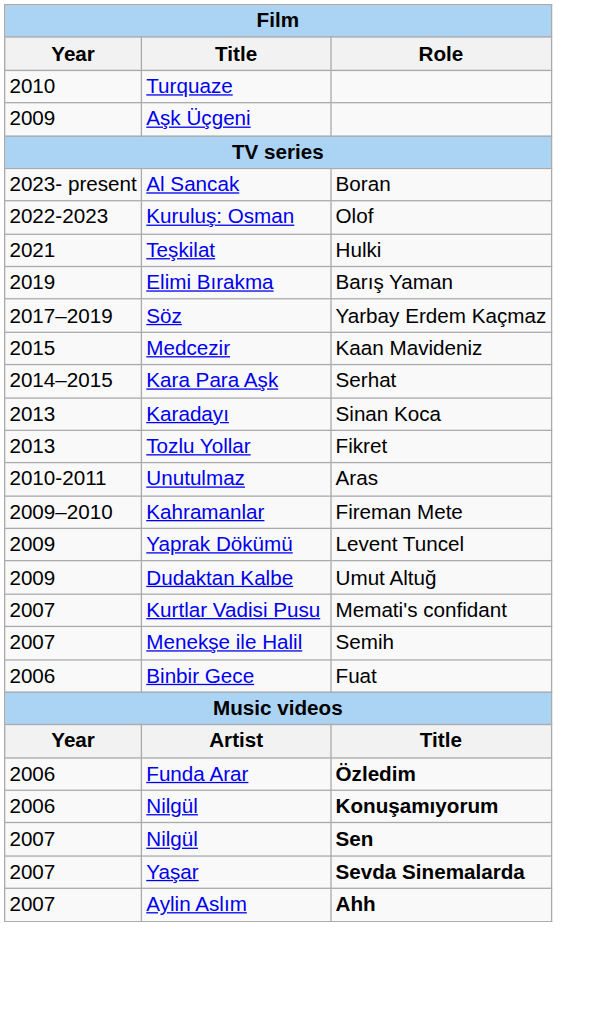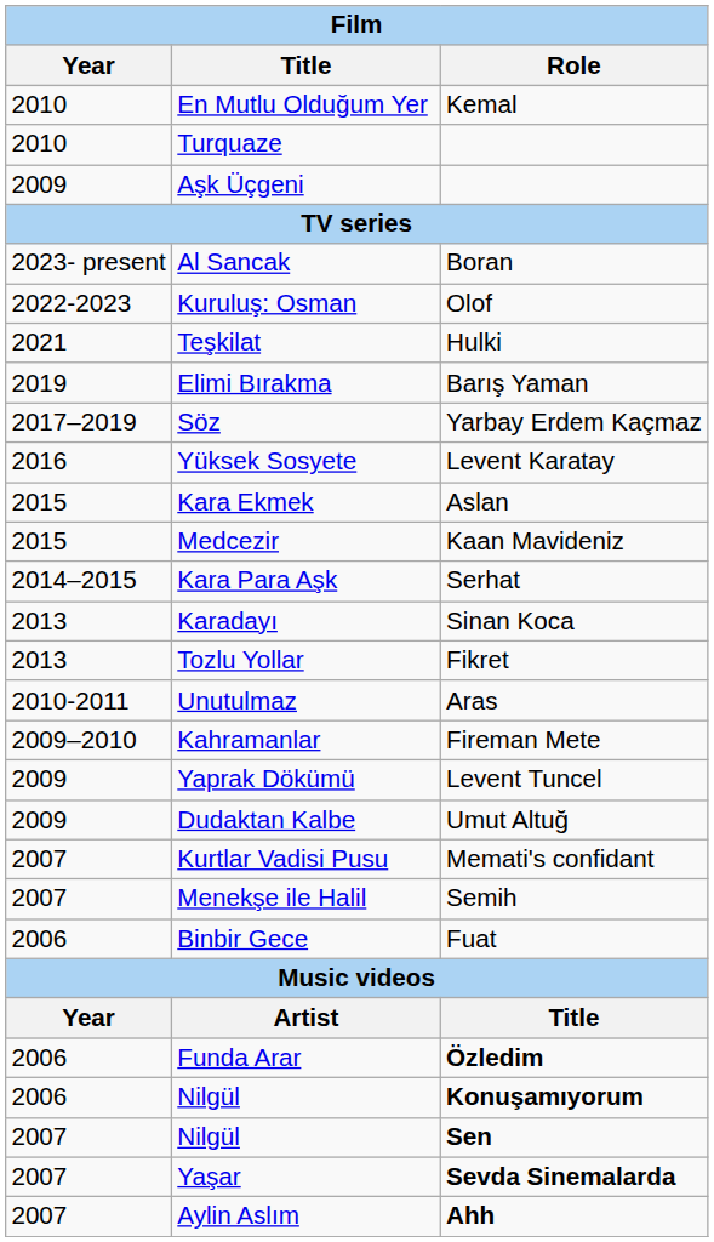+ row: 2010 | En Mutlu Olduğum Yer | Kemal
+ row: 2016 | Yüksek Sosyete | Levent Karatay
+ row: 2015 | Kara Ekmek | Aslan
